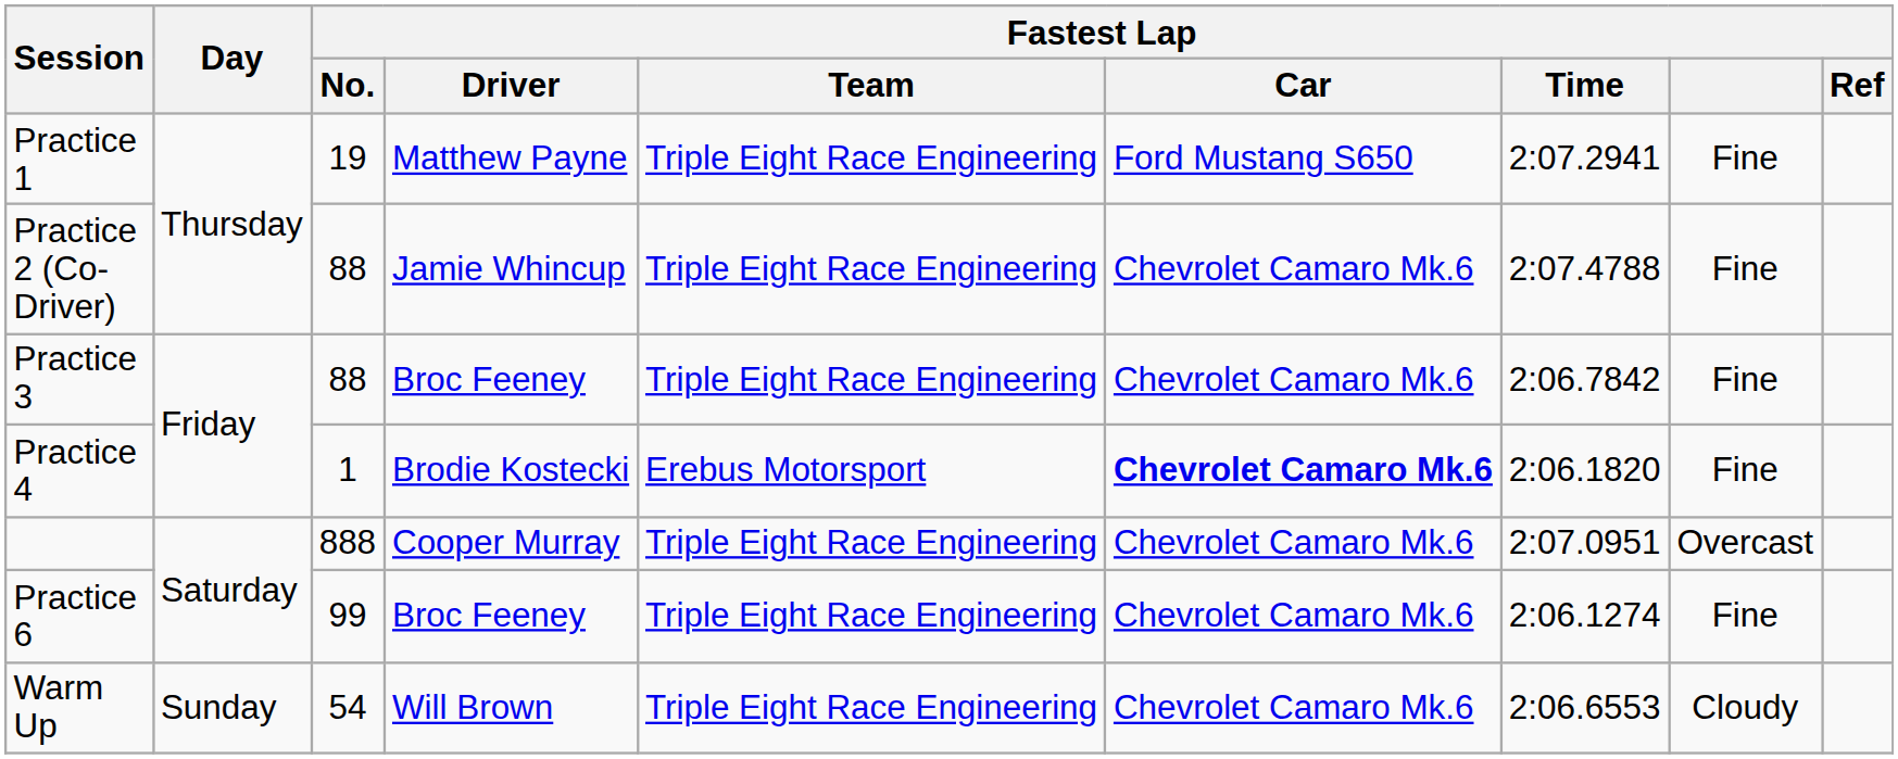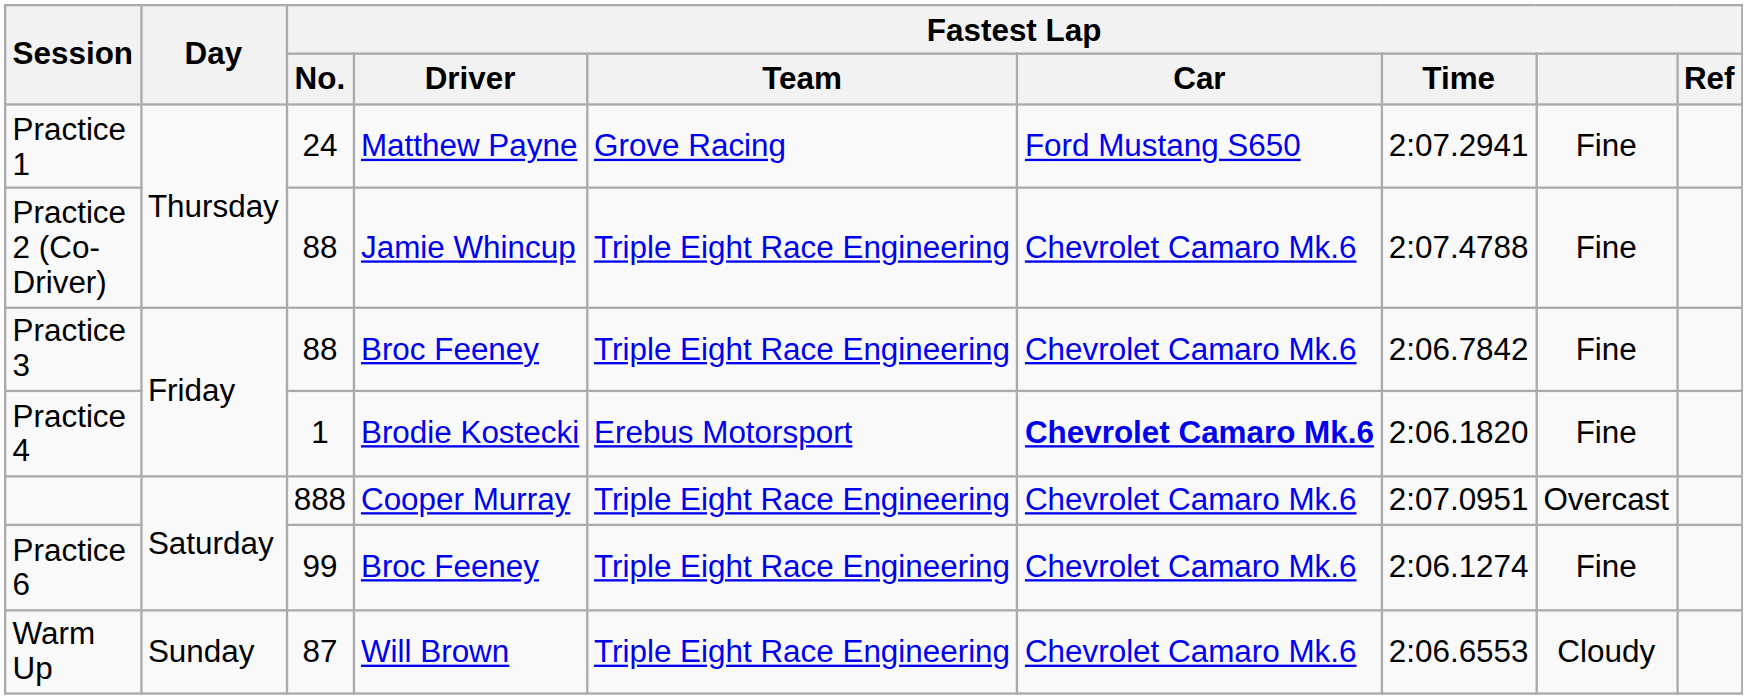Practice 1 | Fastest Lap / No.: 19 -> 24
Practice 1 | Fastest Lap / Team: Triple Eight Race Engineering -> Grove Racing
Warm Up | Fastest Lap / No.: 54 -> 87
